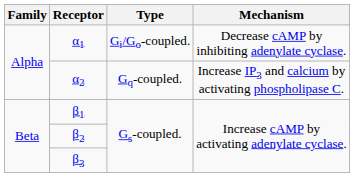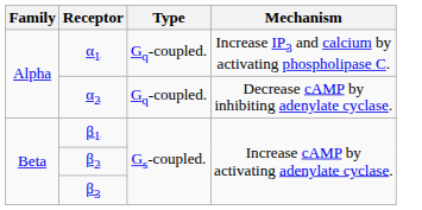α1 | Type: Gi/Go-coupled. -> Gq-coupled.
α1 | Mechanism: Decrease cAMP by inhibiting adenylate cyclase. -> Increase IP3 and calcium by activating phospholipase C.
α2 | Mechanism: Increase IP3 and calcium by activating phospholipase C. -> Decrease cAMP by inhibiting adenylate cyclase.
